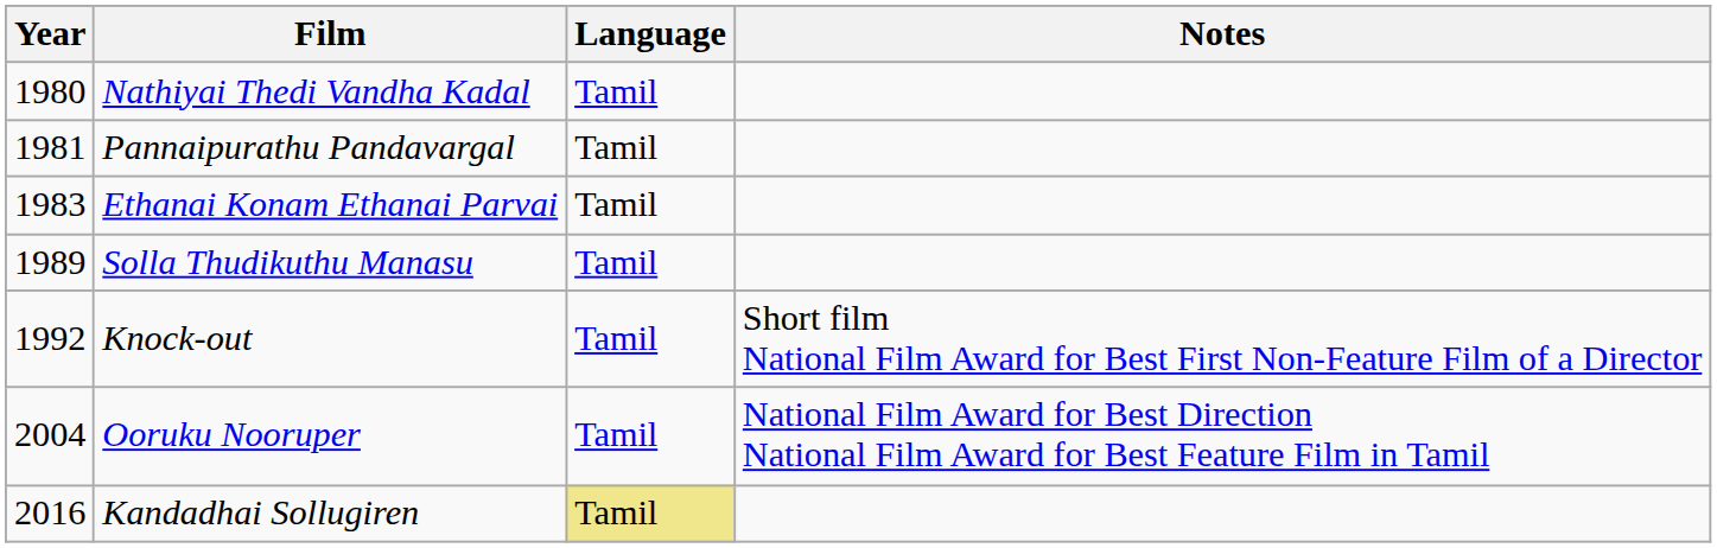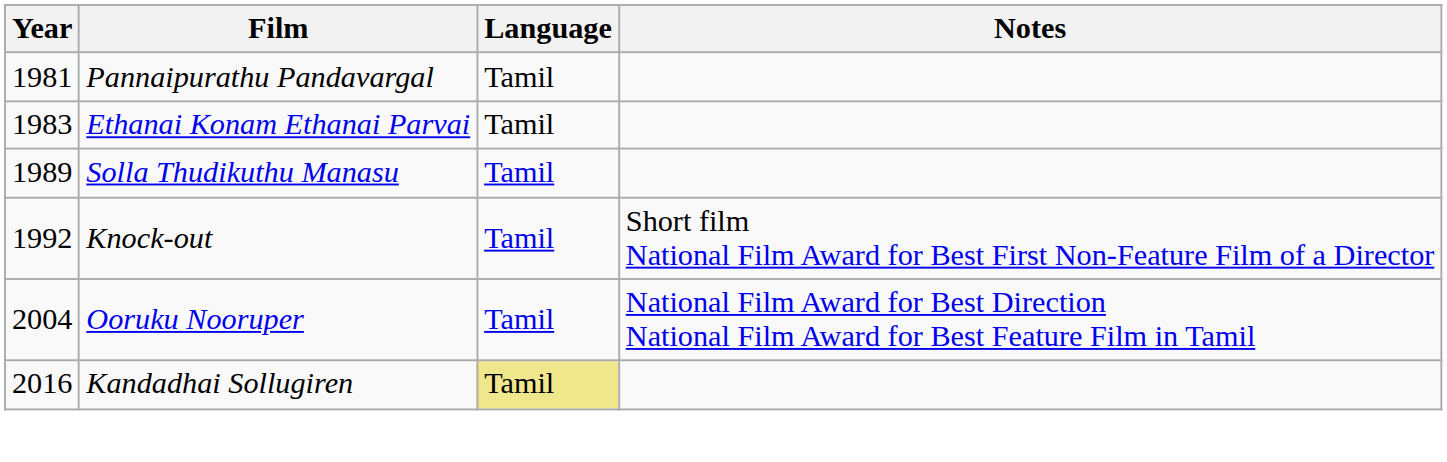- row: 1980 | Nathiyai Thedi Vandha Kadal | Tamil
